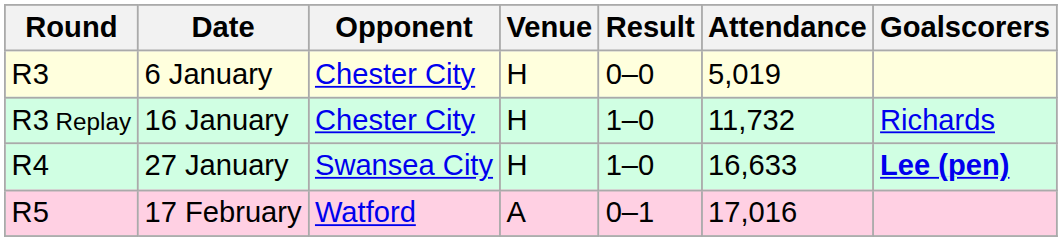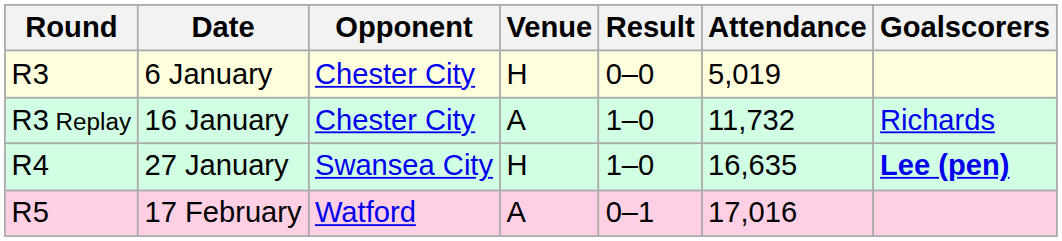16 January | Venue: H -> A
27 January | Attendance: 16,633 -> 16,635
